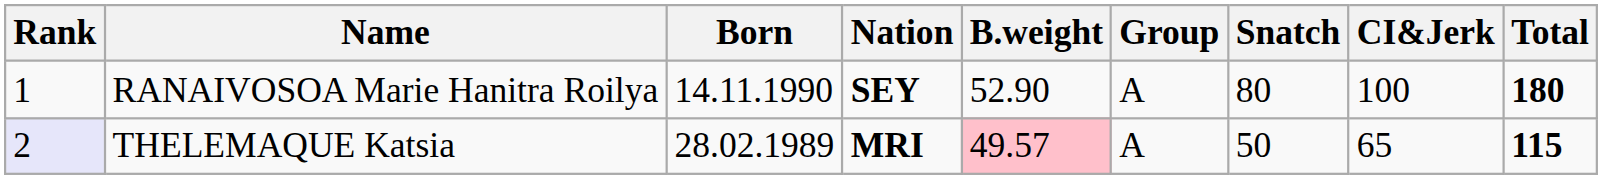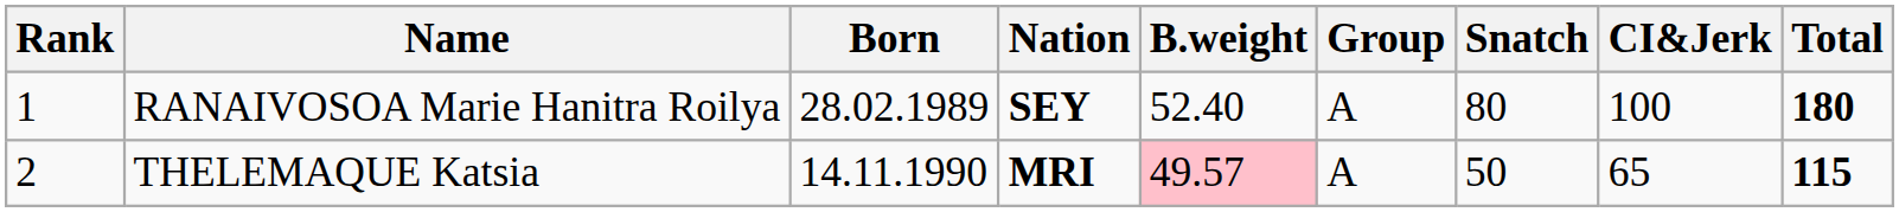RANAIVOSOA Marie Hanitra Roilya | Born: 14.11.1990 -> 28.02.1989
RANAIVOSOA Marie Hanitra Roilya | B.weight: 52.90 -> 52.40
THELEMAQUE Katsia | Rank: lavender background -> no background
THELEMAQUE Katsia | Born: 28.02.1989 -> 14.11.1990
